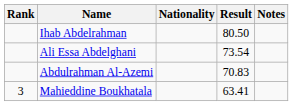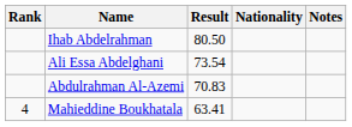columns swapped: Nationality <-> Result
Mahieddine Boukhatala | Rank: 3 -> 4
